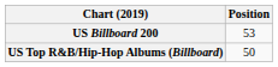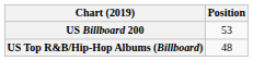US Top R&B/Hip-Hop Albums (Billboard) | Position: 50 -> 48
